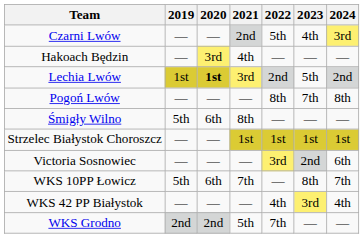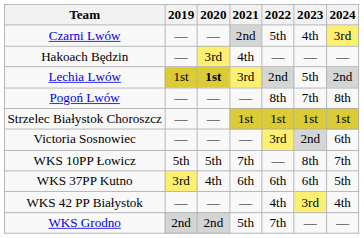- row: Śmigły Wilno | 5th | 6th | 8th | — | — | —
WKS 10PP Łowicz | 2020: 6th -> 5th
+ row: WKS 37PP Kutno | 3rd | 4th | 6th | 6th | 6th | 5th
